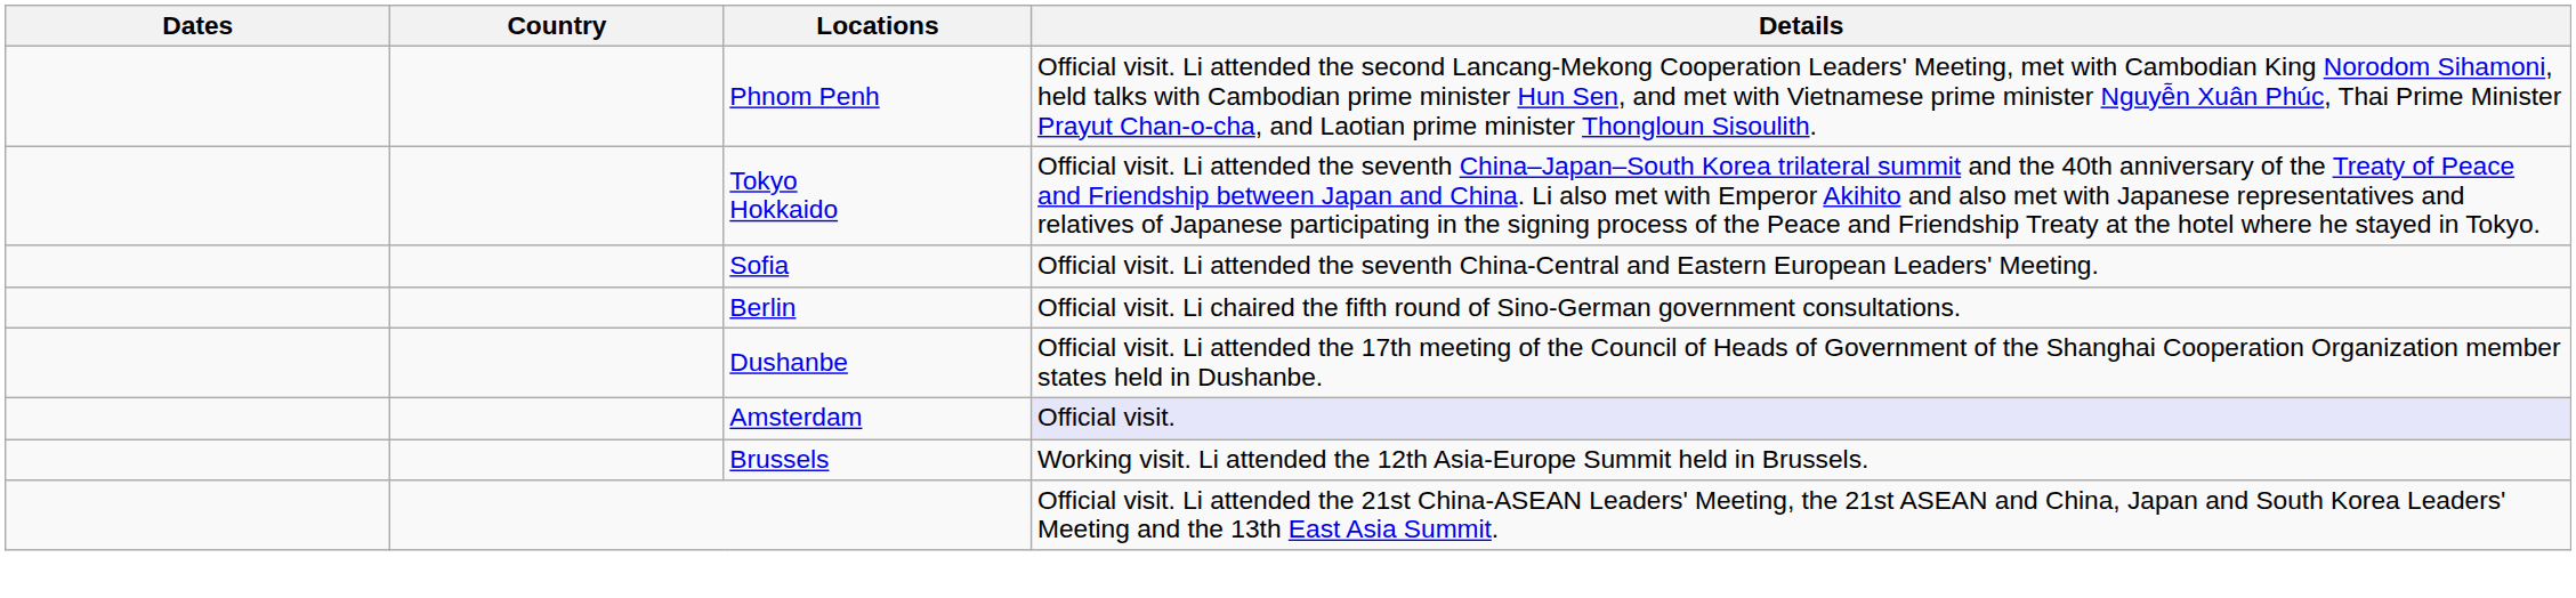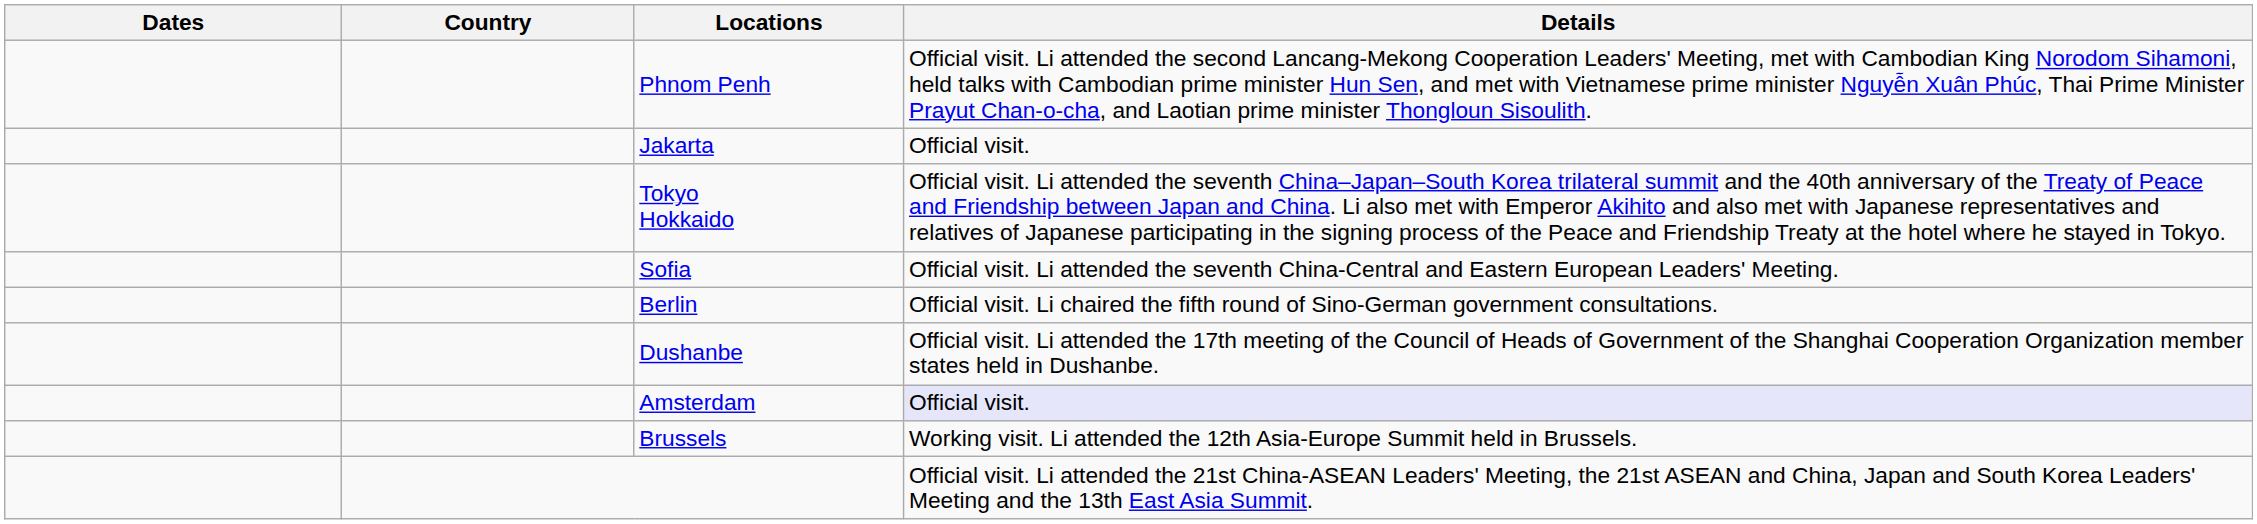+ row: Jakarta | Official visit.
